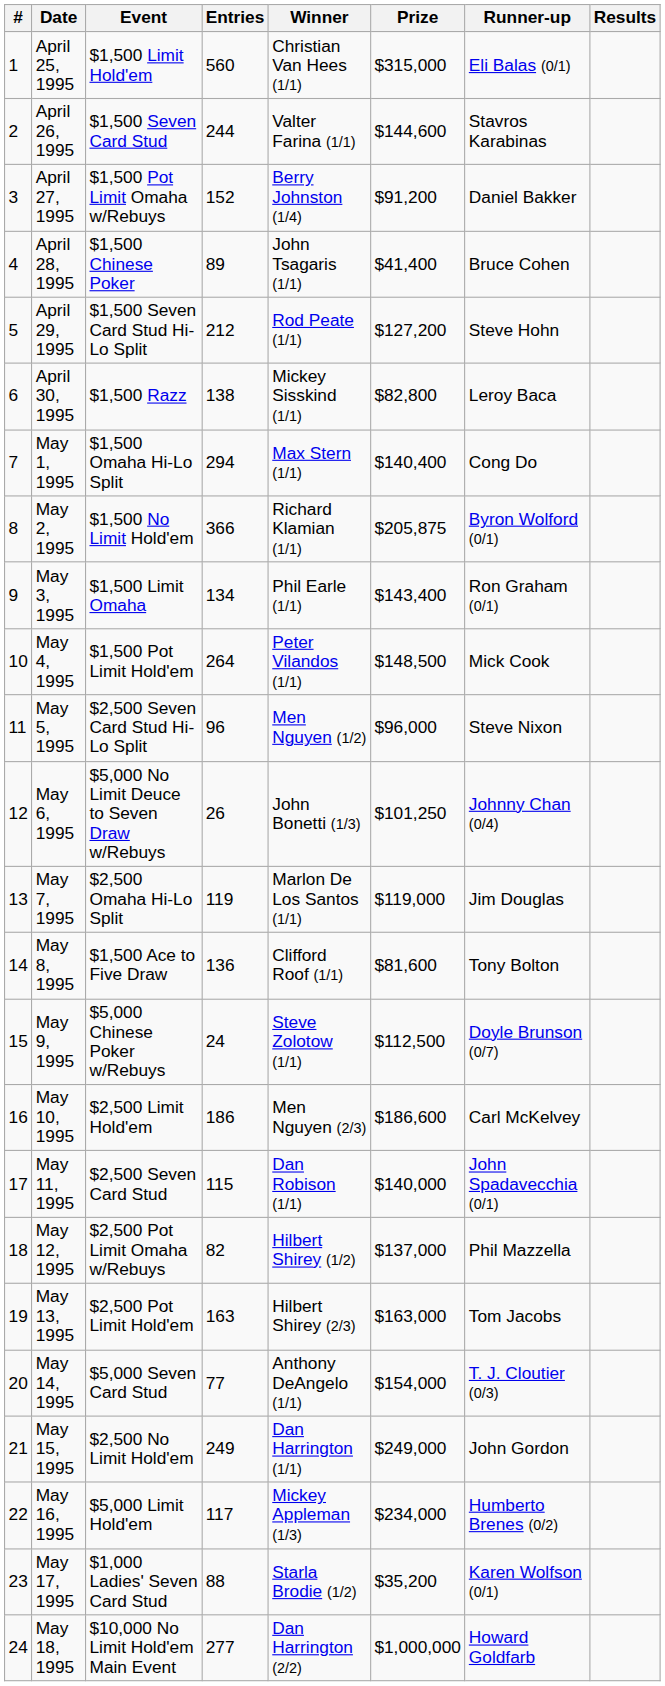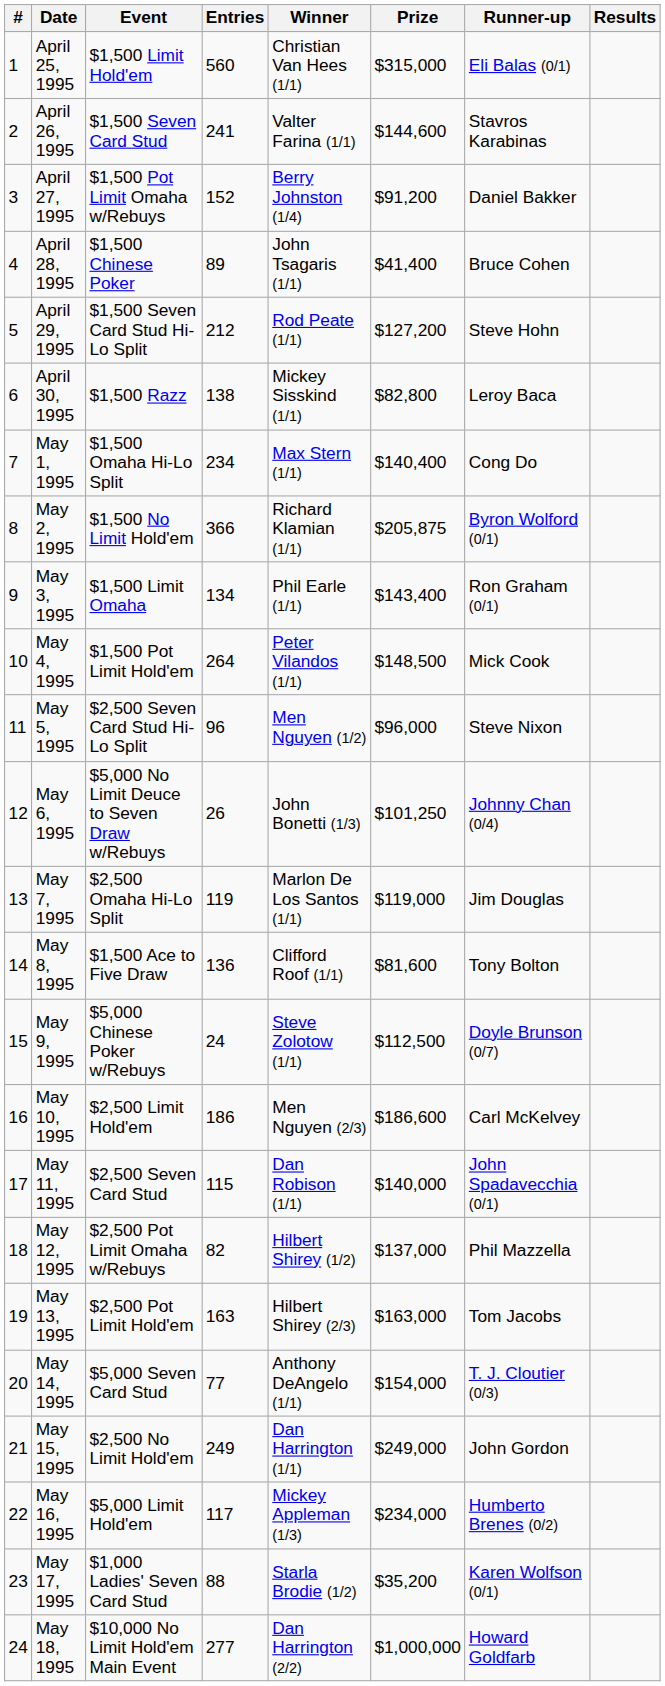April 26, 1995 | Entries: 244 -> 241
May 1, 1995 | Entries: 294 -> 234
